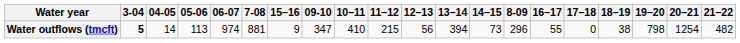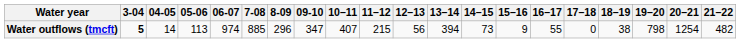columns swapped: 8-09 <-> 15–16
Water outflows (tmcft) | 7-08: 881 -> 885
Water outflows (tmcft) | 10–11: 410 -> 407
